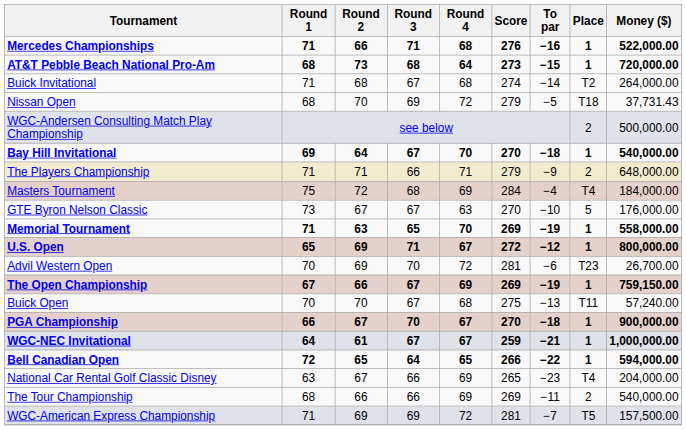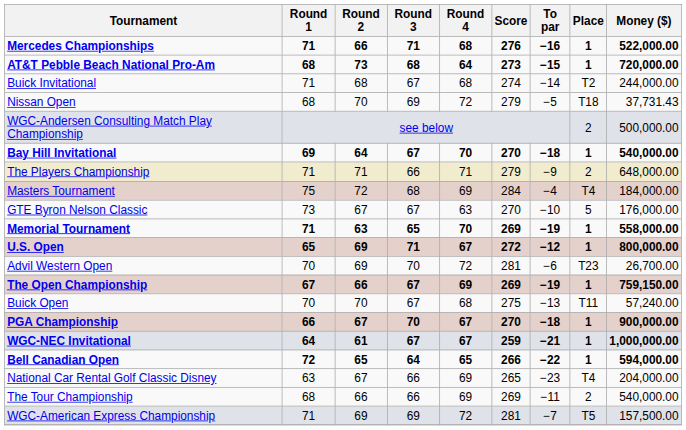Buick Invitational | Money ($): 264,000.00 -> 244,000.00
